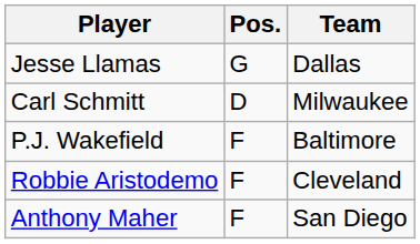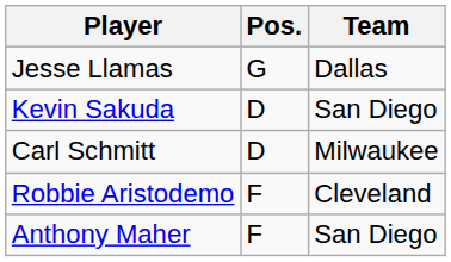+ row: Kevin Sakuda | D | San Diego
- row: P.J. Wakefield | F | Baltimore
